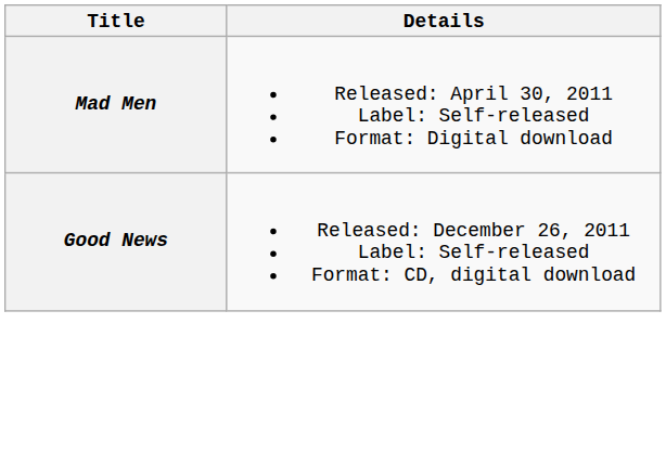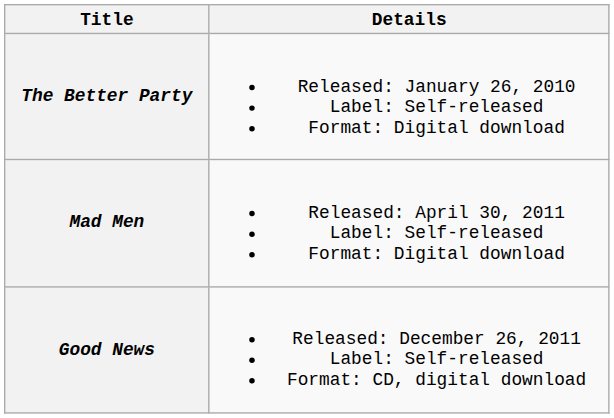+ row: The Better Party | Released: January 26, 2010 Label: Self-released Format: Digital download
